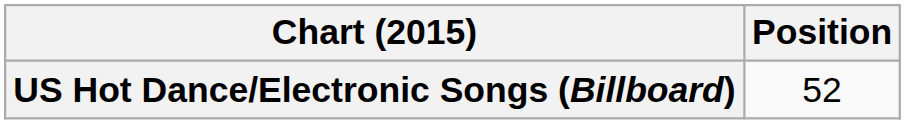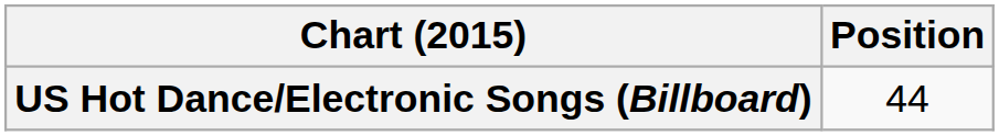US Hot Dance/Electronic Songs (Billboard) | Position: 52 -> 44
